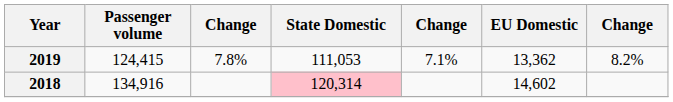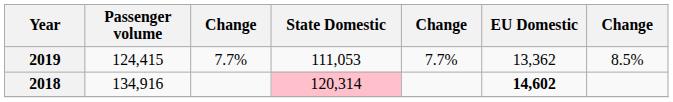2019 | column 3: 7.8% -> 7.7%
2019 | column 5: 7.1% -> 7.7%
2019 | column 7: 8.2% -> 8.5%
2018 | EU Domestic: normal -> bold
